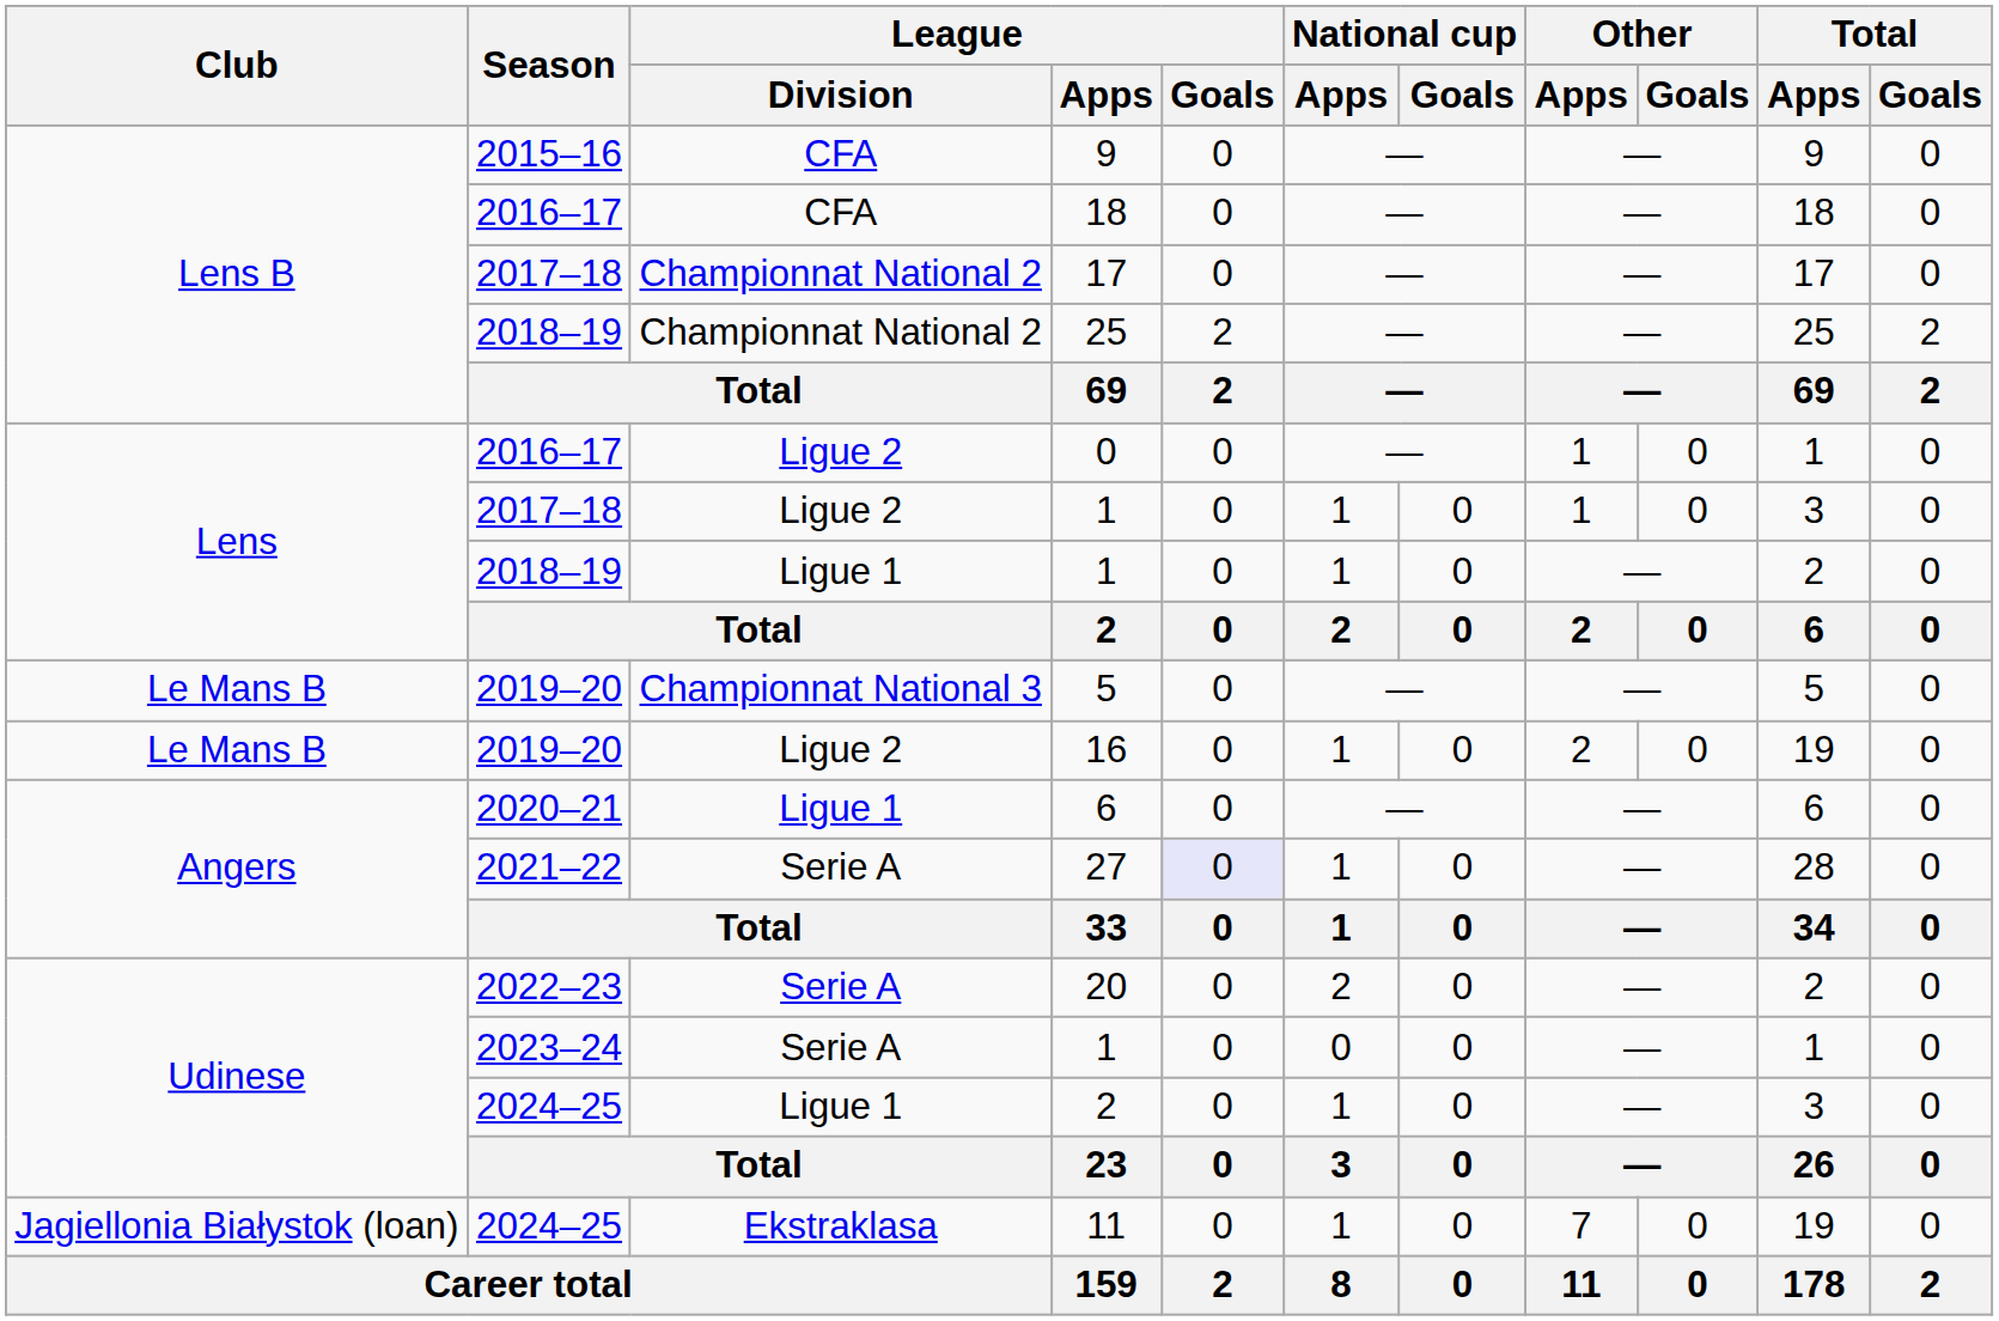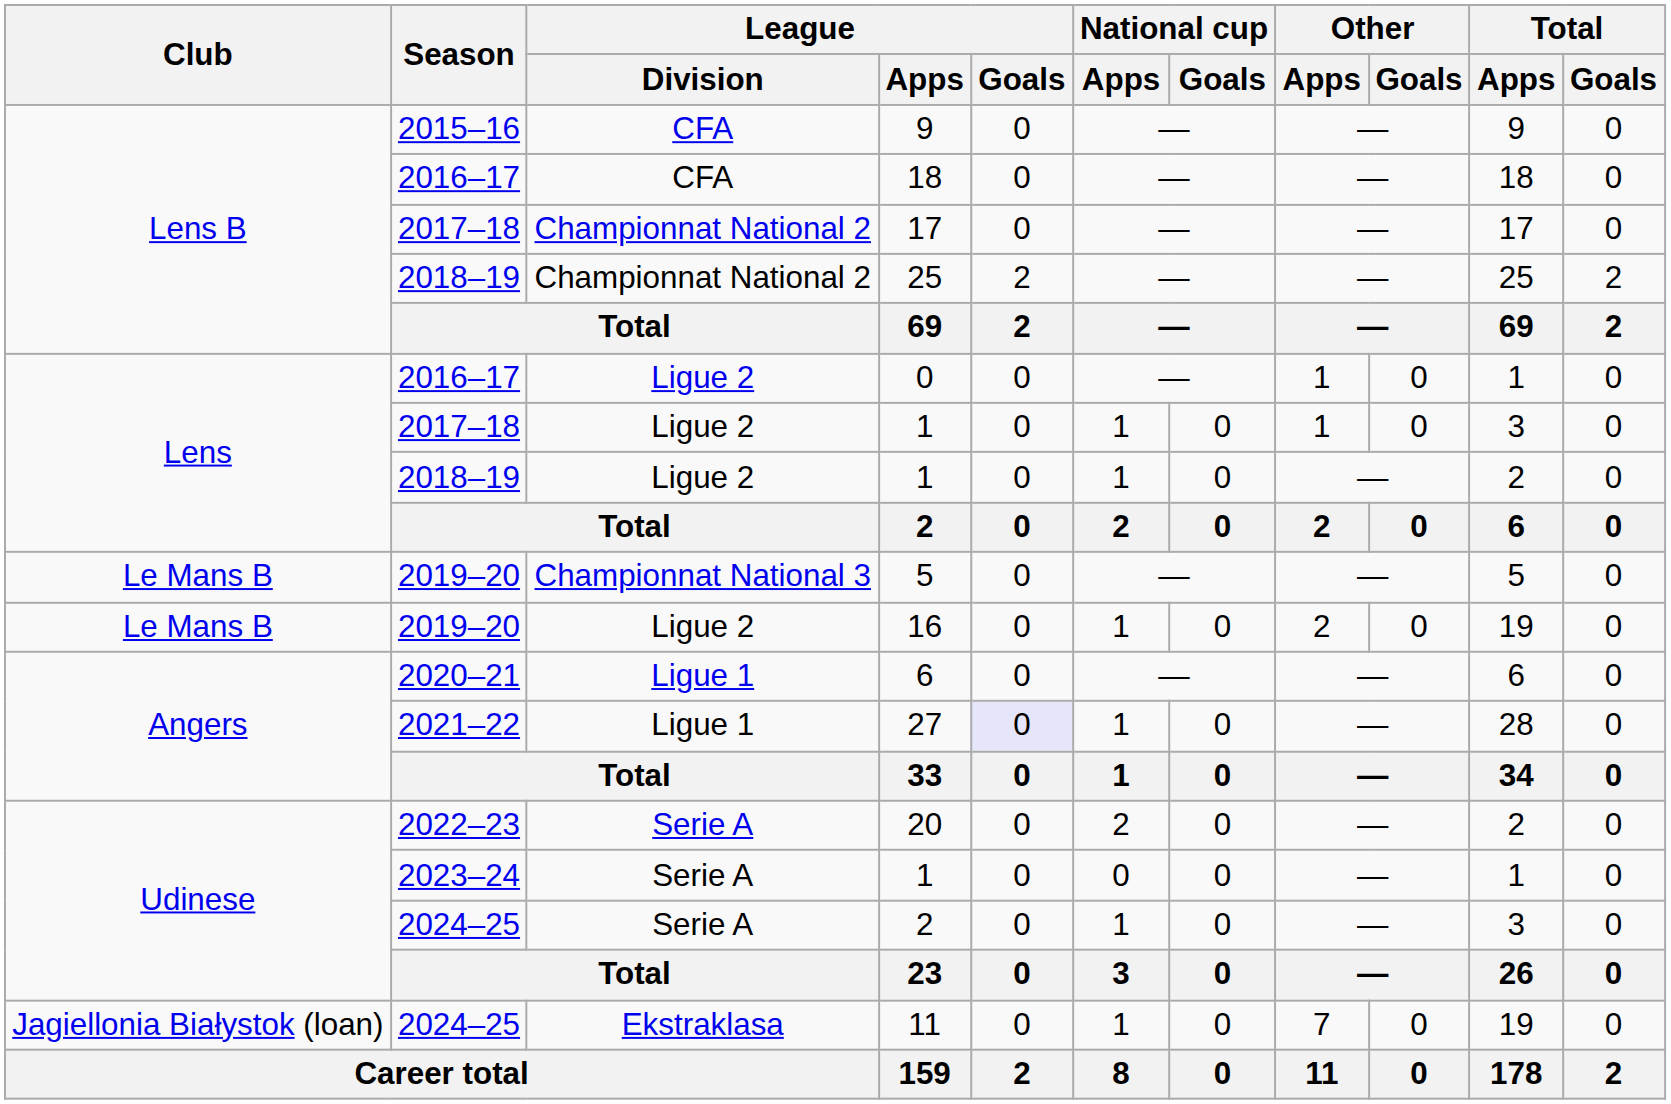2018–19 / 1 | League / Division: Ligue 1 -> Ligue 2
27 | League / Division: Serie A -> Ligue 1
2024–25 / 2 | League / Division: Ligue 1 -> Serie A
